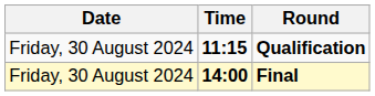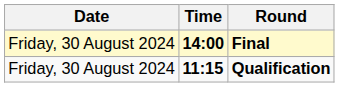rows swapped: Qualification <-> Final
